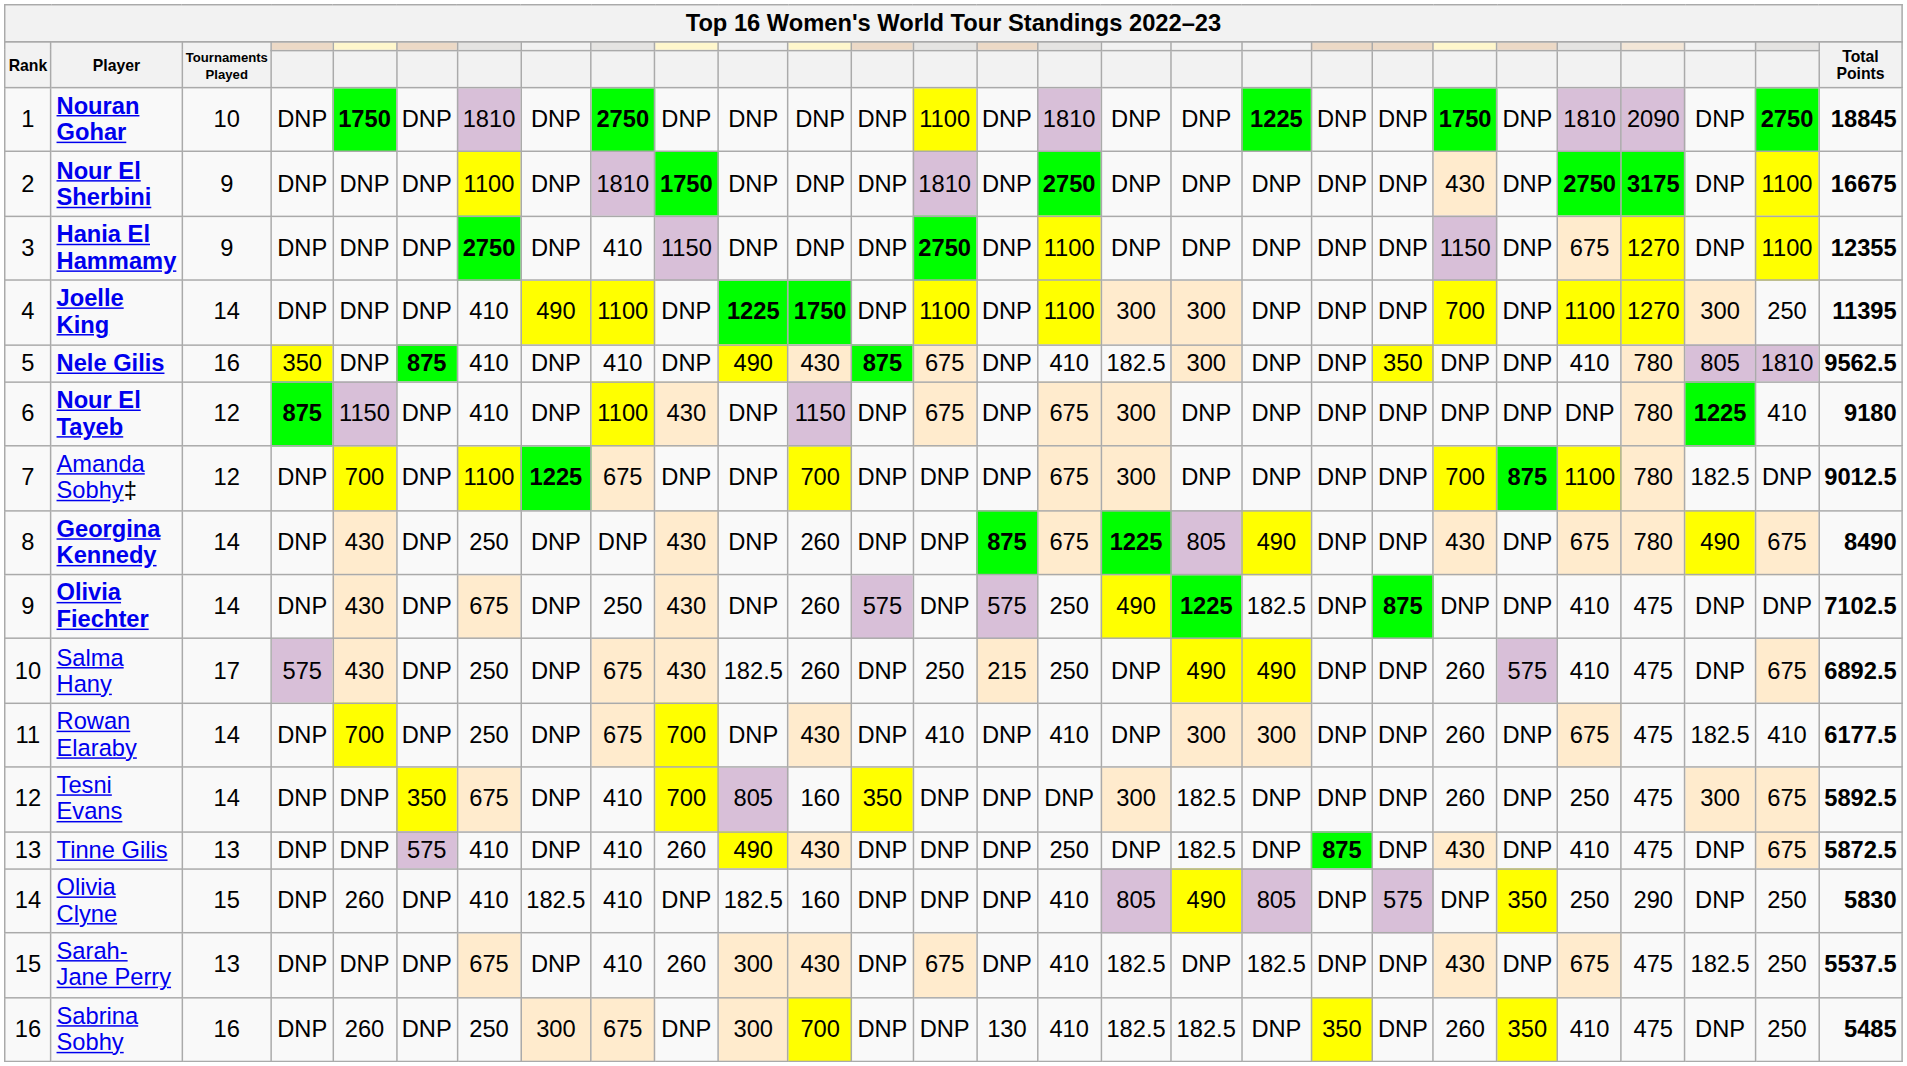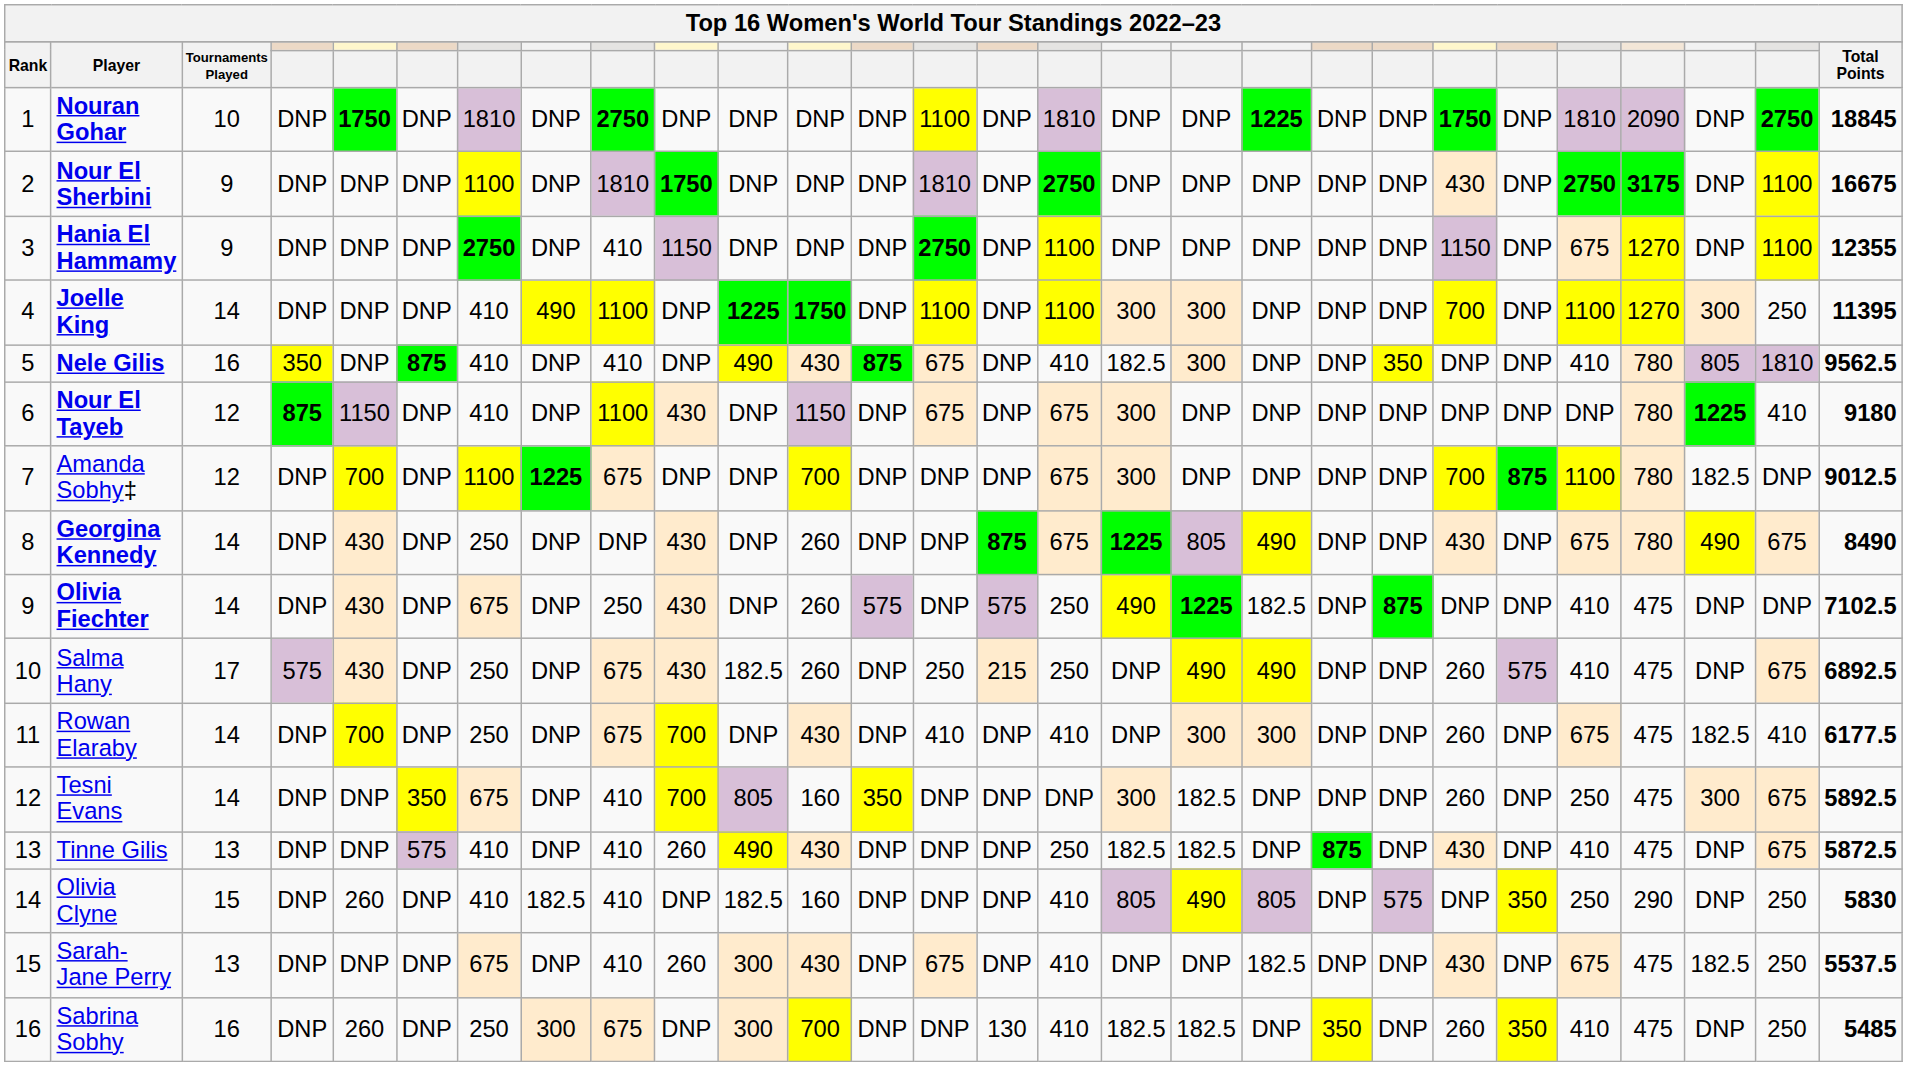Tinne Gilis | column 17: DNP -> 182.5
Sarah-Jane Perry | column 17: 182.5 -> DNP
